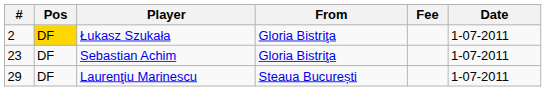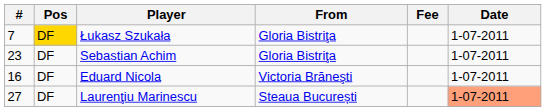Łukasz Szukała | #: 2 -> 7
+ row: 16 | DF | Eduard Nicola | Victoria Brăneşti | 1-07-2011
Laurenţiu Marinescu | #: 29 -> 27
Laurenţiu Marinescu | Date: no background -> lightsalmon background
